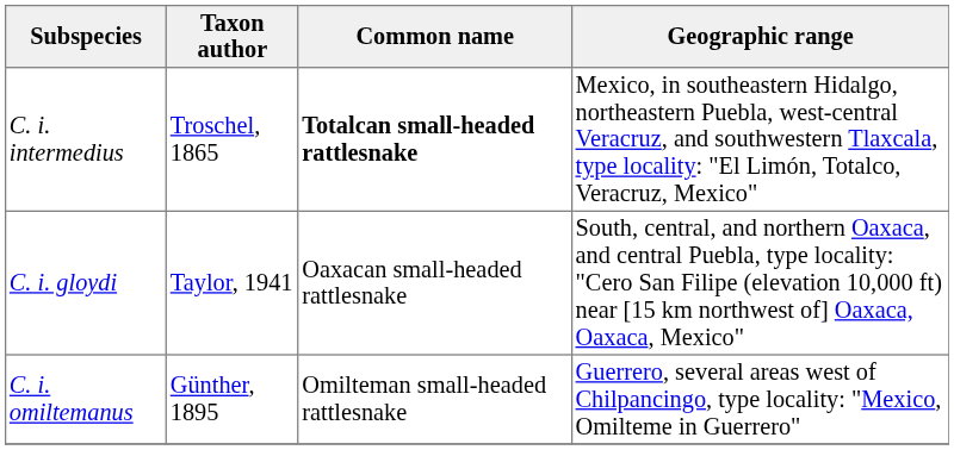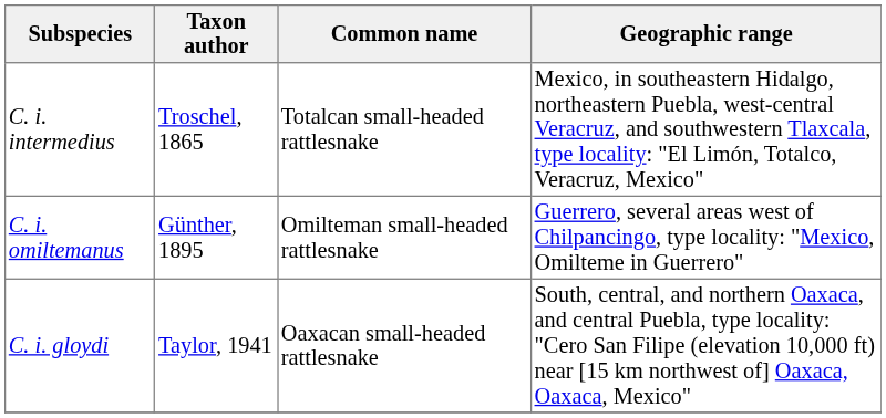C. i. intermedius | Common name: bold -> normal
rows swapped: C. i. gloydi <-> C. i. omiltemanus
